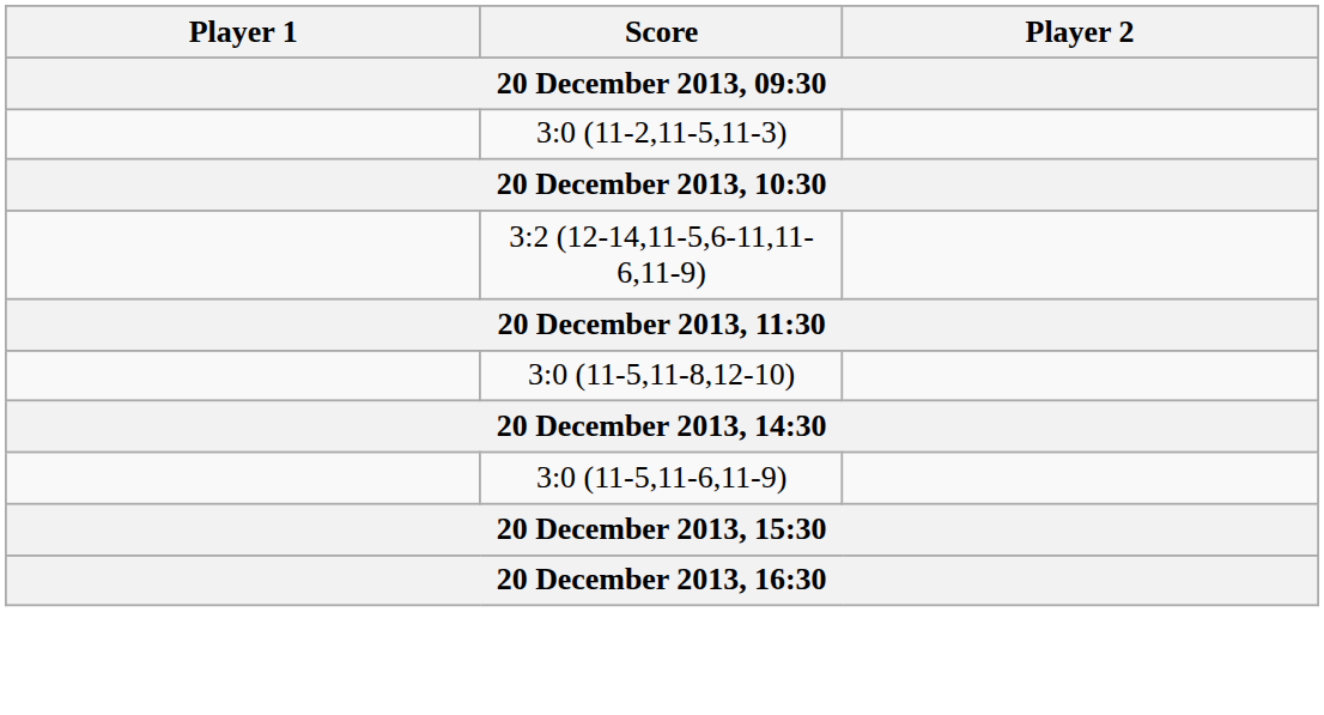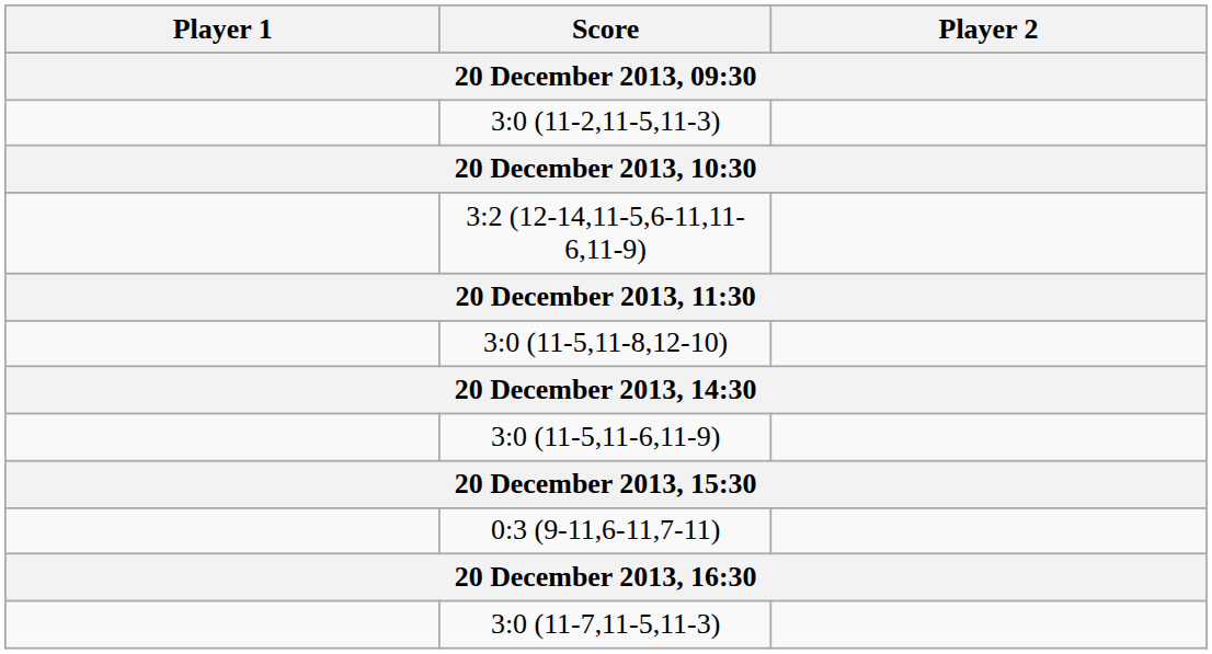+ row: 0:3 (9-11,6-11,7-11)
+ row: 3:0 (11-7,11-5,11-3)
